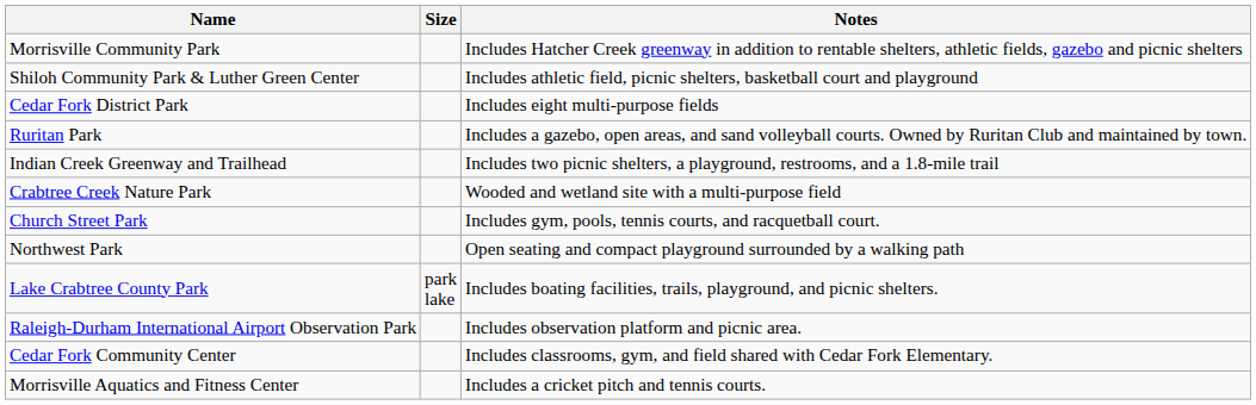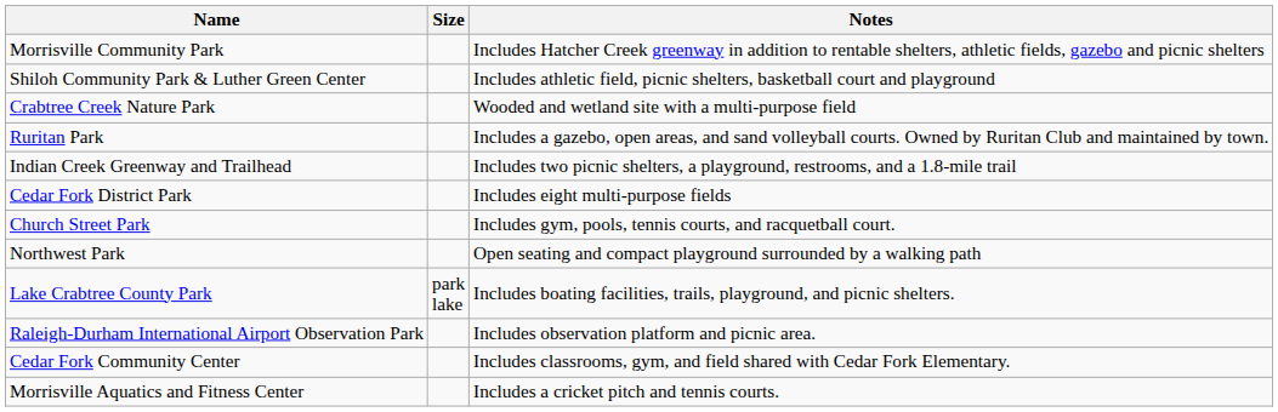rows swapped: Crabtree Creek Nature Park <-> Cedar Fork District Park
